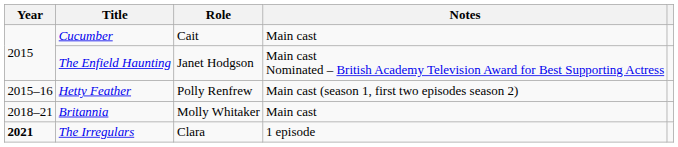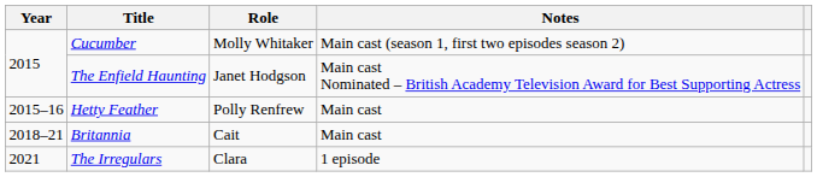Cucumber | Role: Cait -> Molly Whitaker
Cucumber | Notes: Main cast -> Main cast (season 1, first two episodes season 2)
Hetty Feather | Notes: Main cast (season 1, first two episodes season 2) -> Main cast
Britannia | Role: Molly Whitaker -> Cait
The Irregulars | Year: bold -> normal
